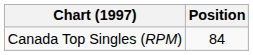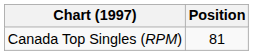Canada Top Singles (RPM) | Position: 84 -> 81
